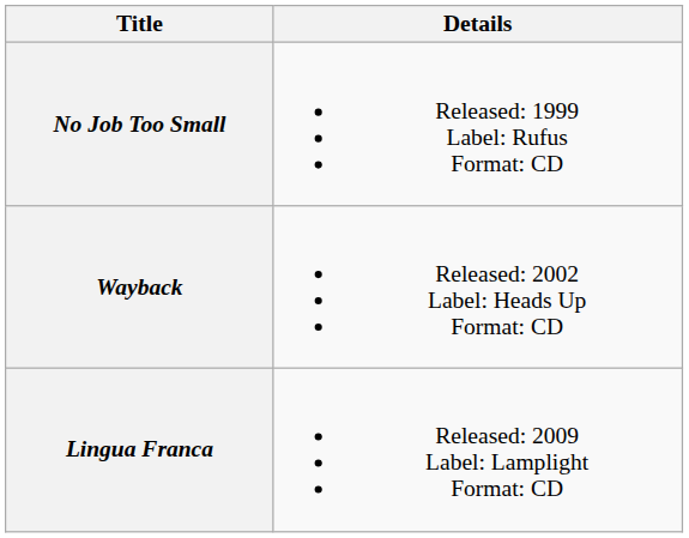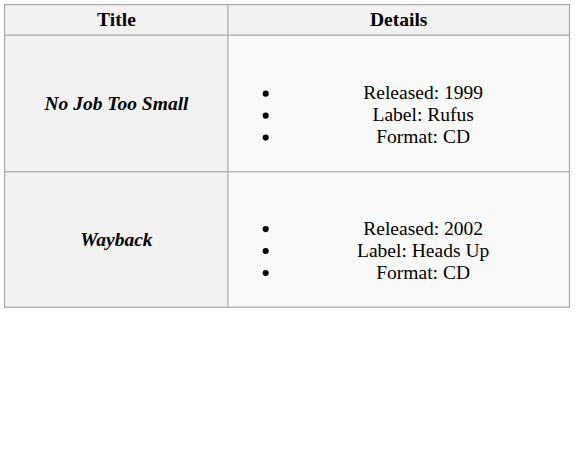- row: Lingua Franca | Released: 2009 Label: Lamplight Format: CD
